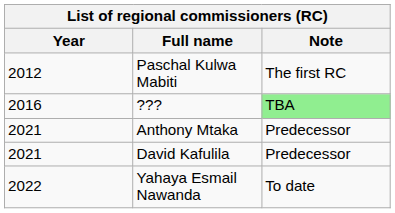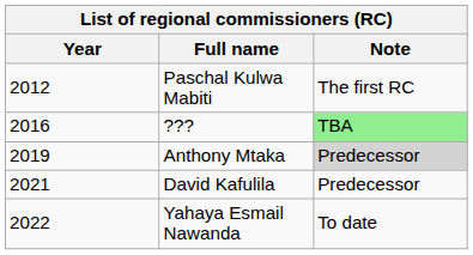Anthony Mtaka | Year: 2021 -> 2019
Anthony Mtaka | Note: no background -> lightgrey background
